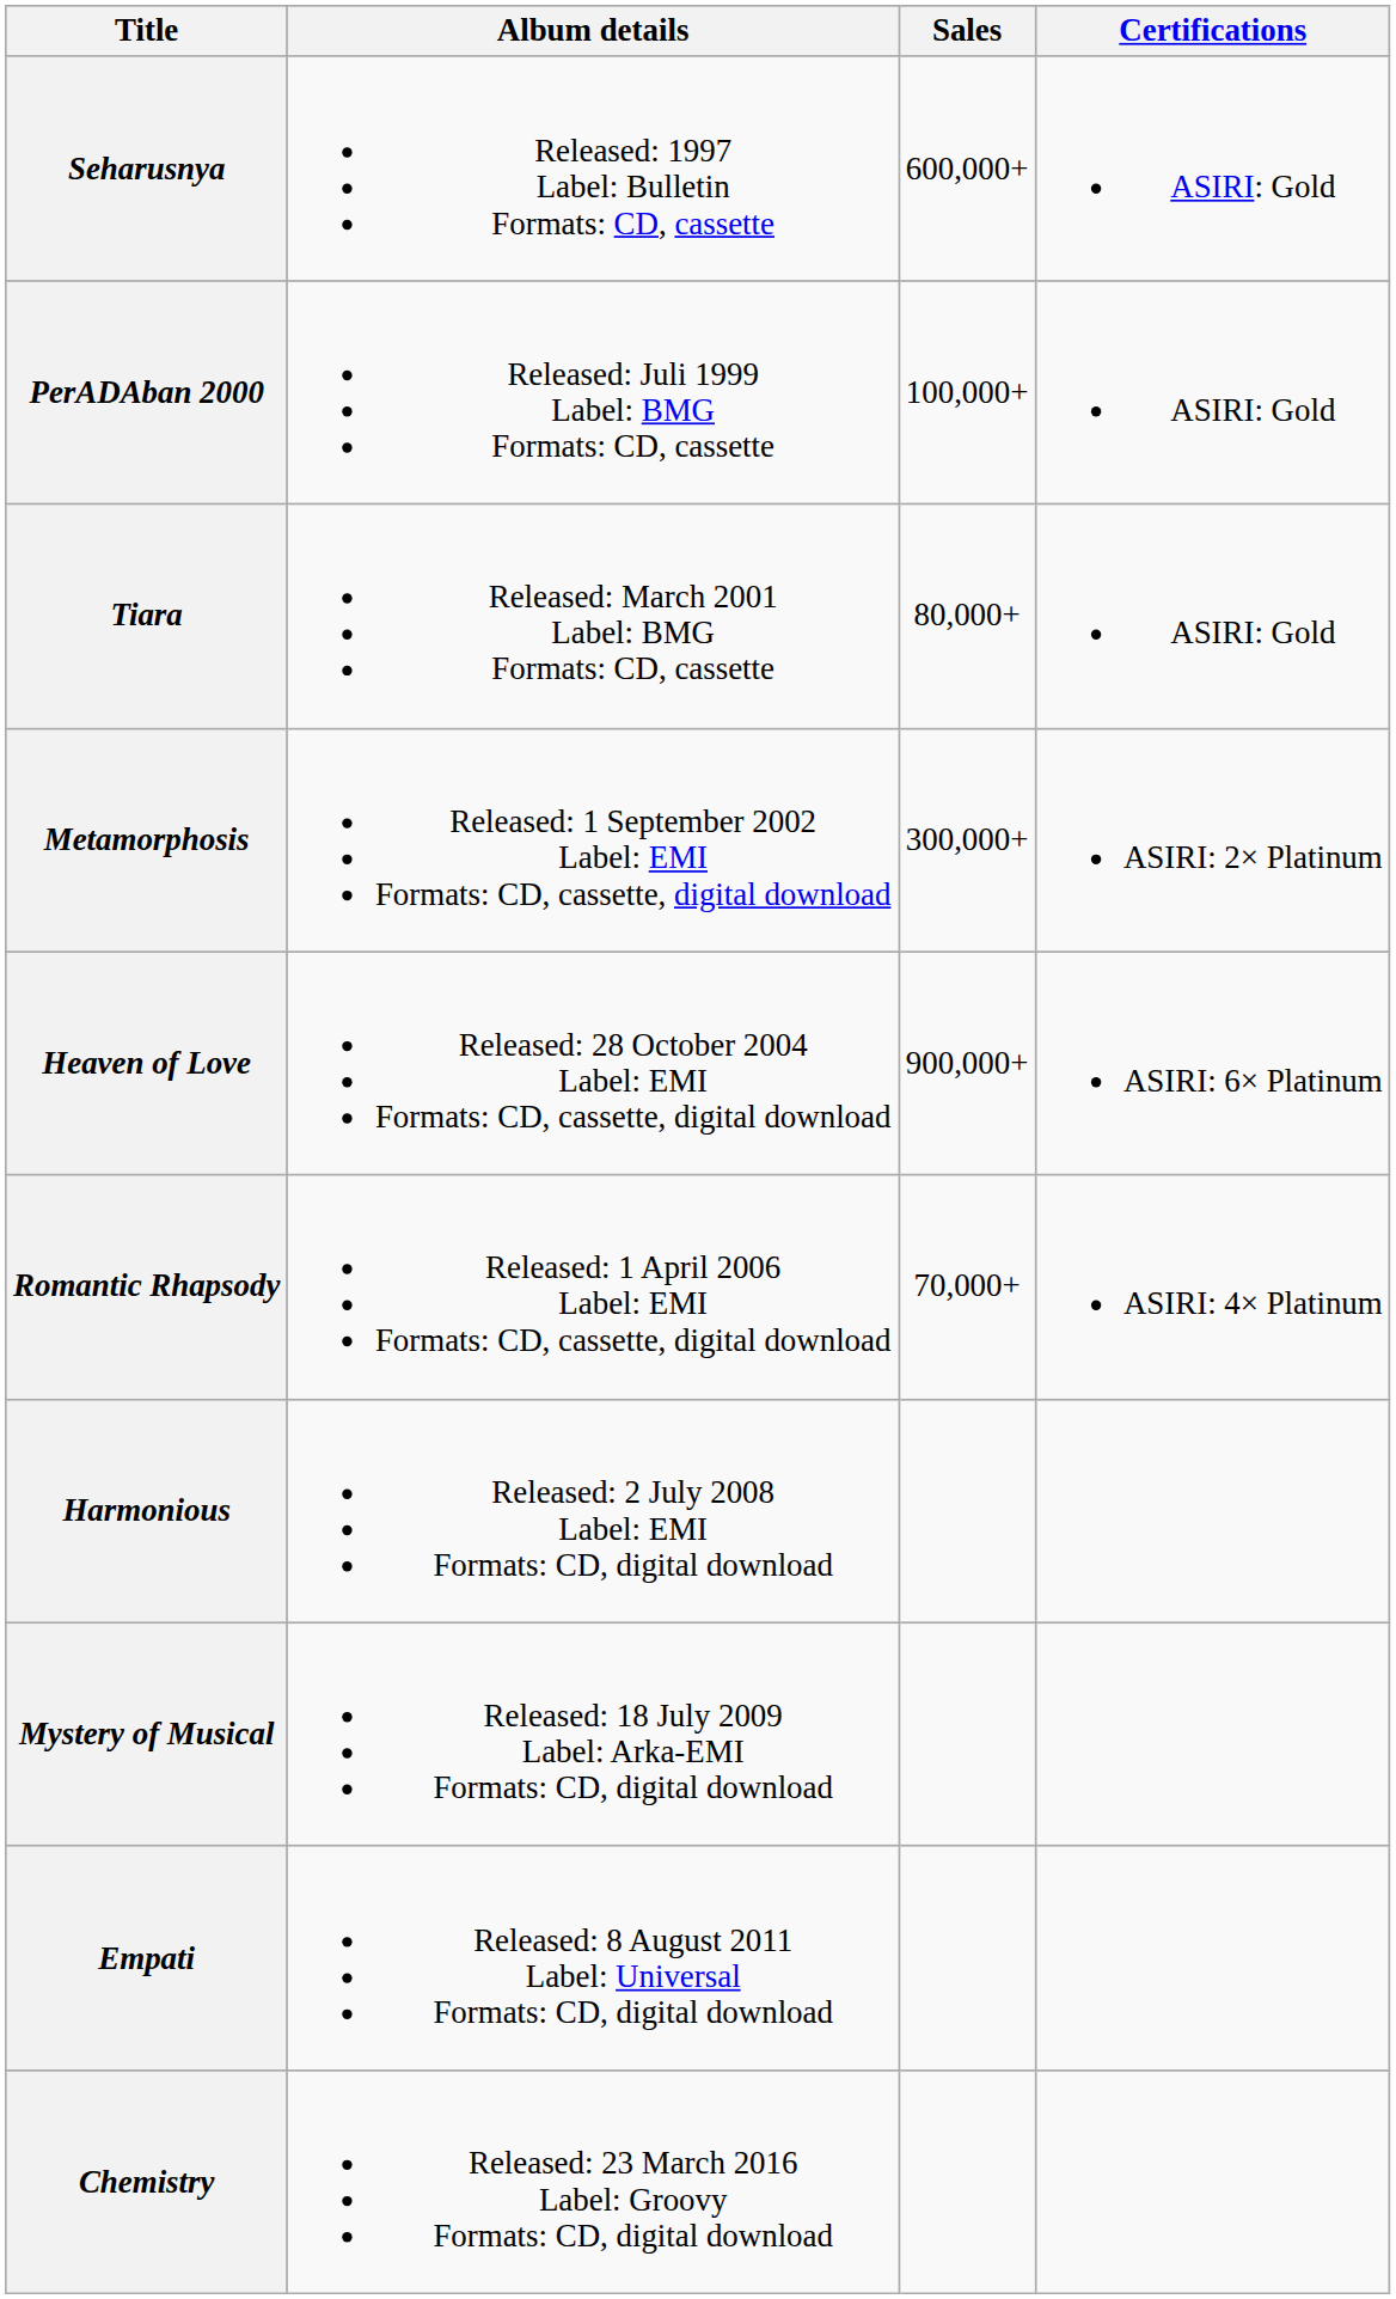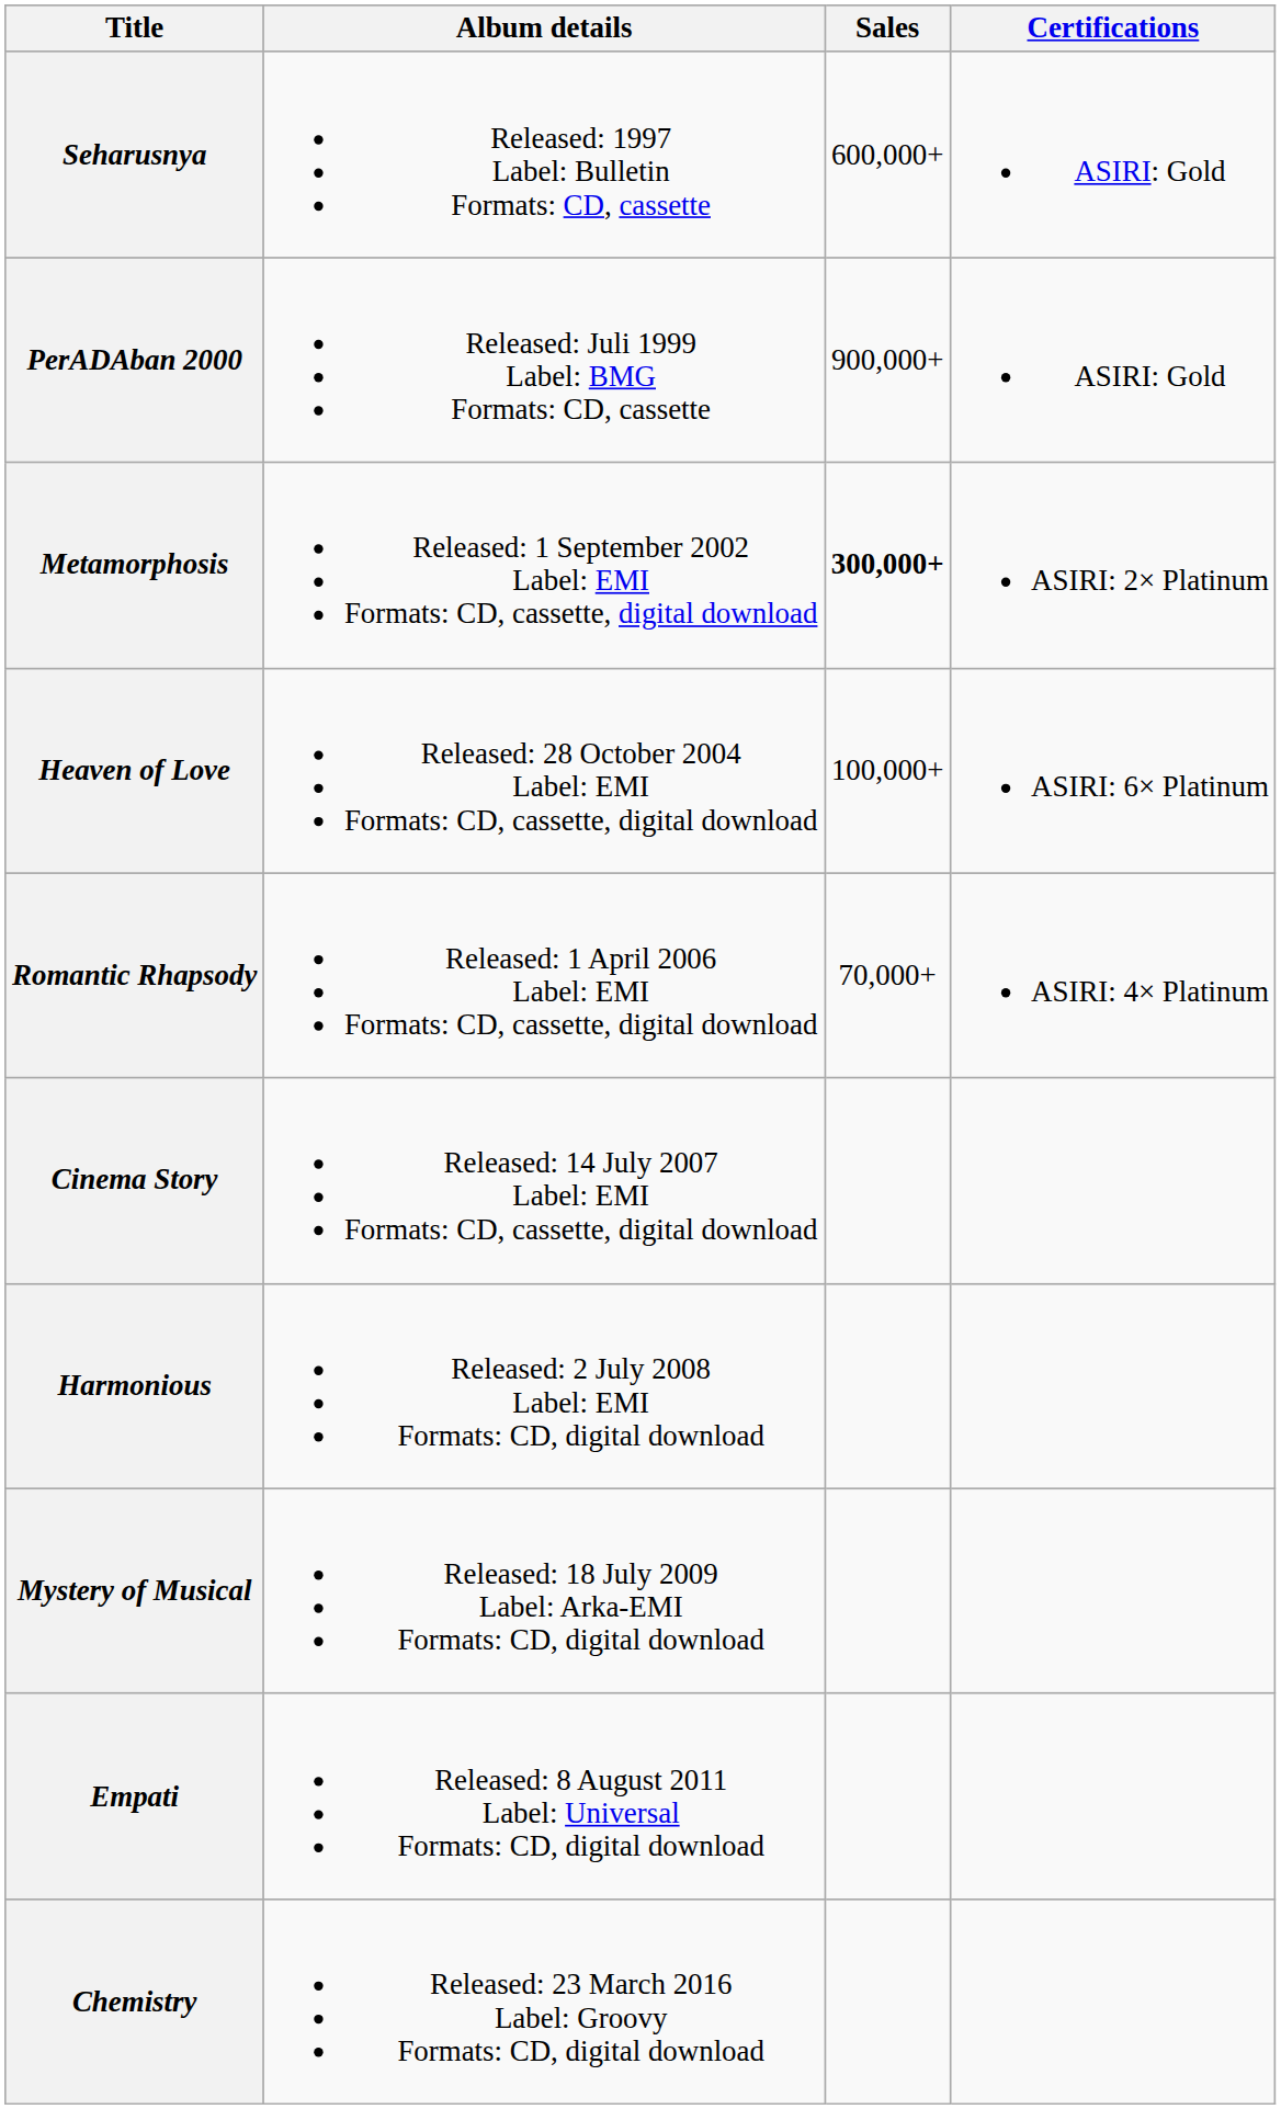PerADAban 2000 | Sales: 100,000+ -> 900,000+
- row: Tiara | Released: March 2001 Label: BMG Formats: CD, cassette | 80,000+ | ASIRI: Gold
Metamorphosis | Sales: normal -> bold
Heaven of Love | Sales: 900,000+ -> 100,000+
+ row: Cinema Story | Released: 14 July 2007 Label: EMI Formats: CD, cassette, digital download
